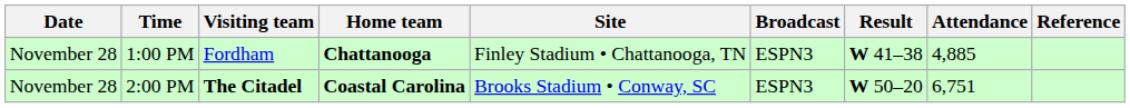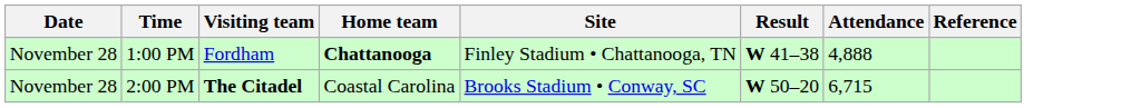- column: Broadcast | ESPN3 | ESPN3
1:00 PM | Attendance: 4,885 -> 4,888
2:00 PM | Home team: bold -> normal
2:00 PM | Attendance: 6,751 -> 6,715
